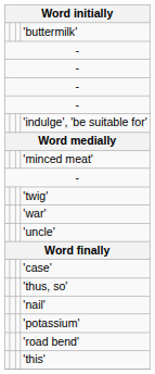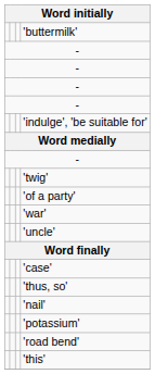- row: 'minced meat'
+ row: 'of a party'
